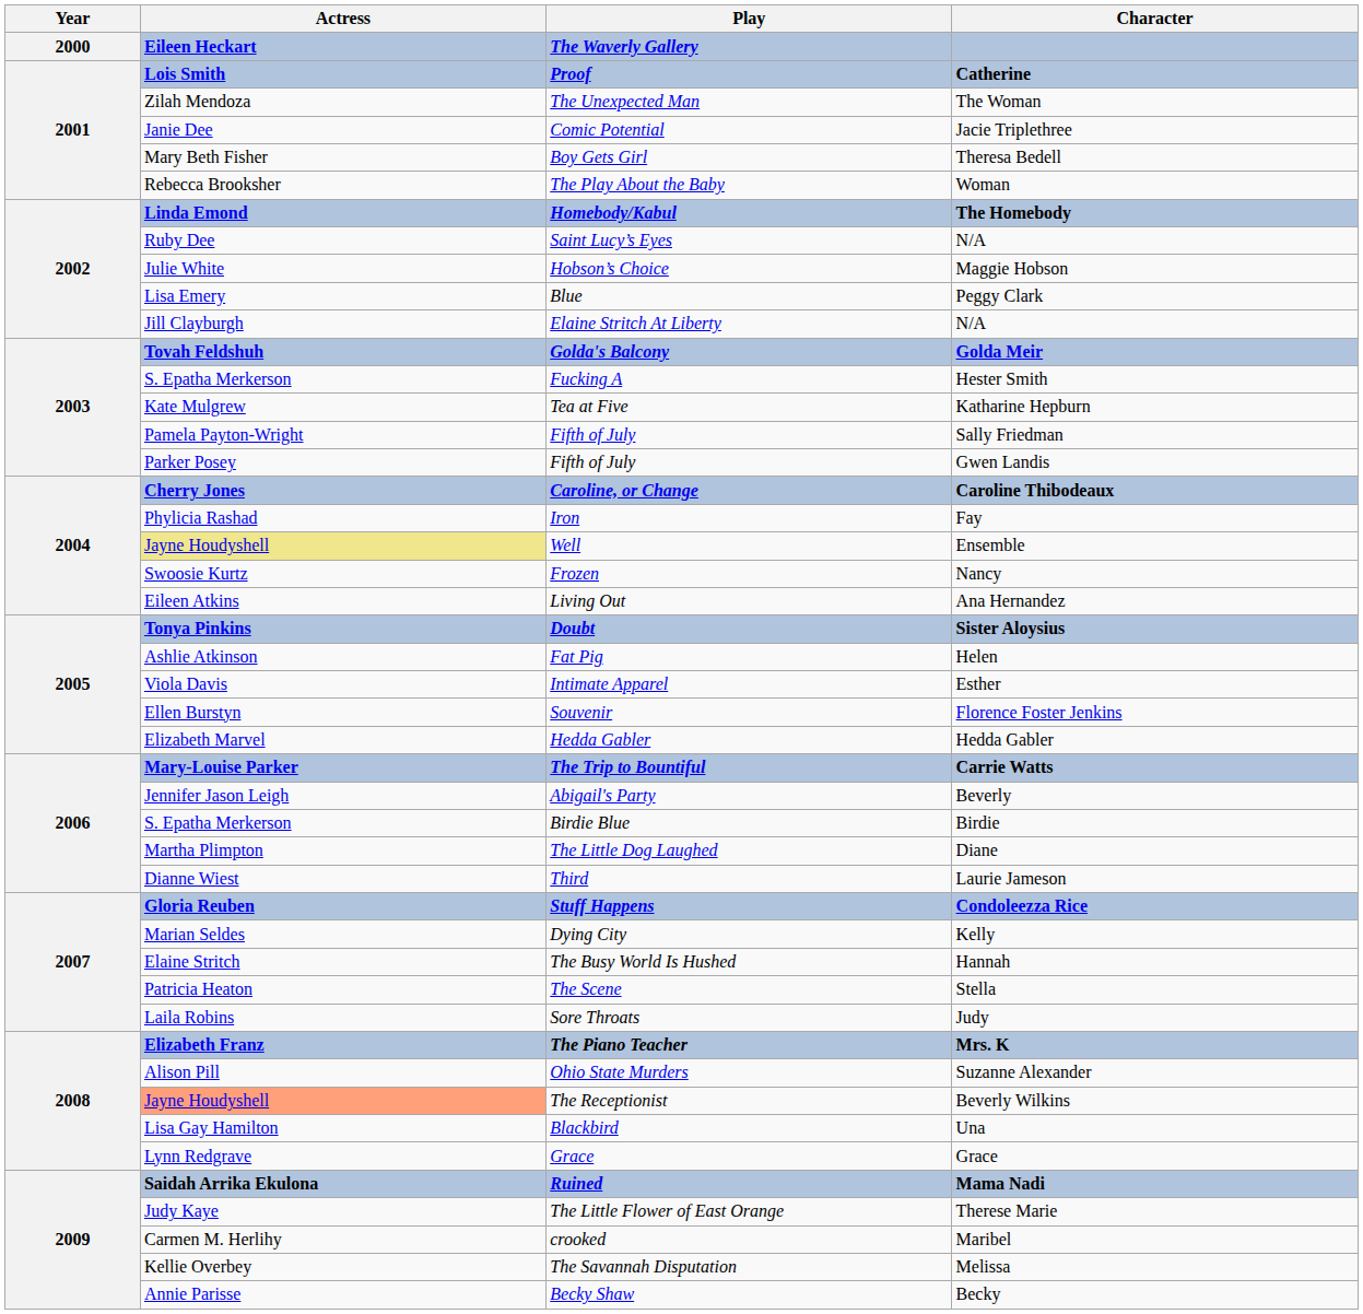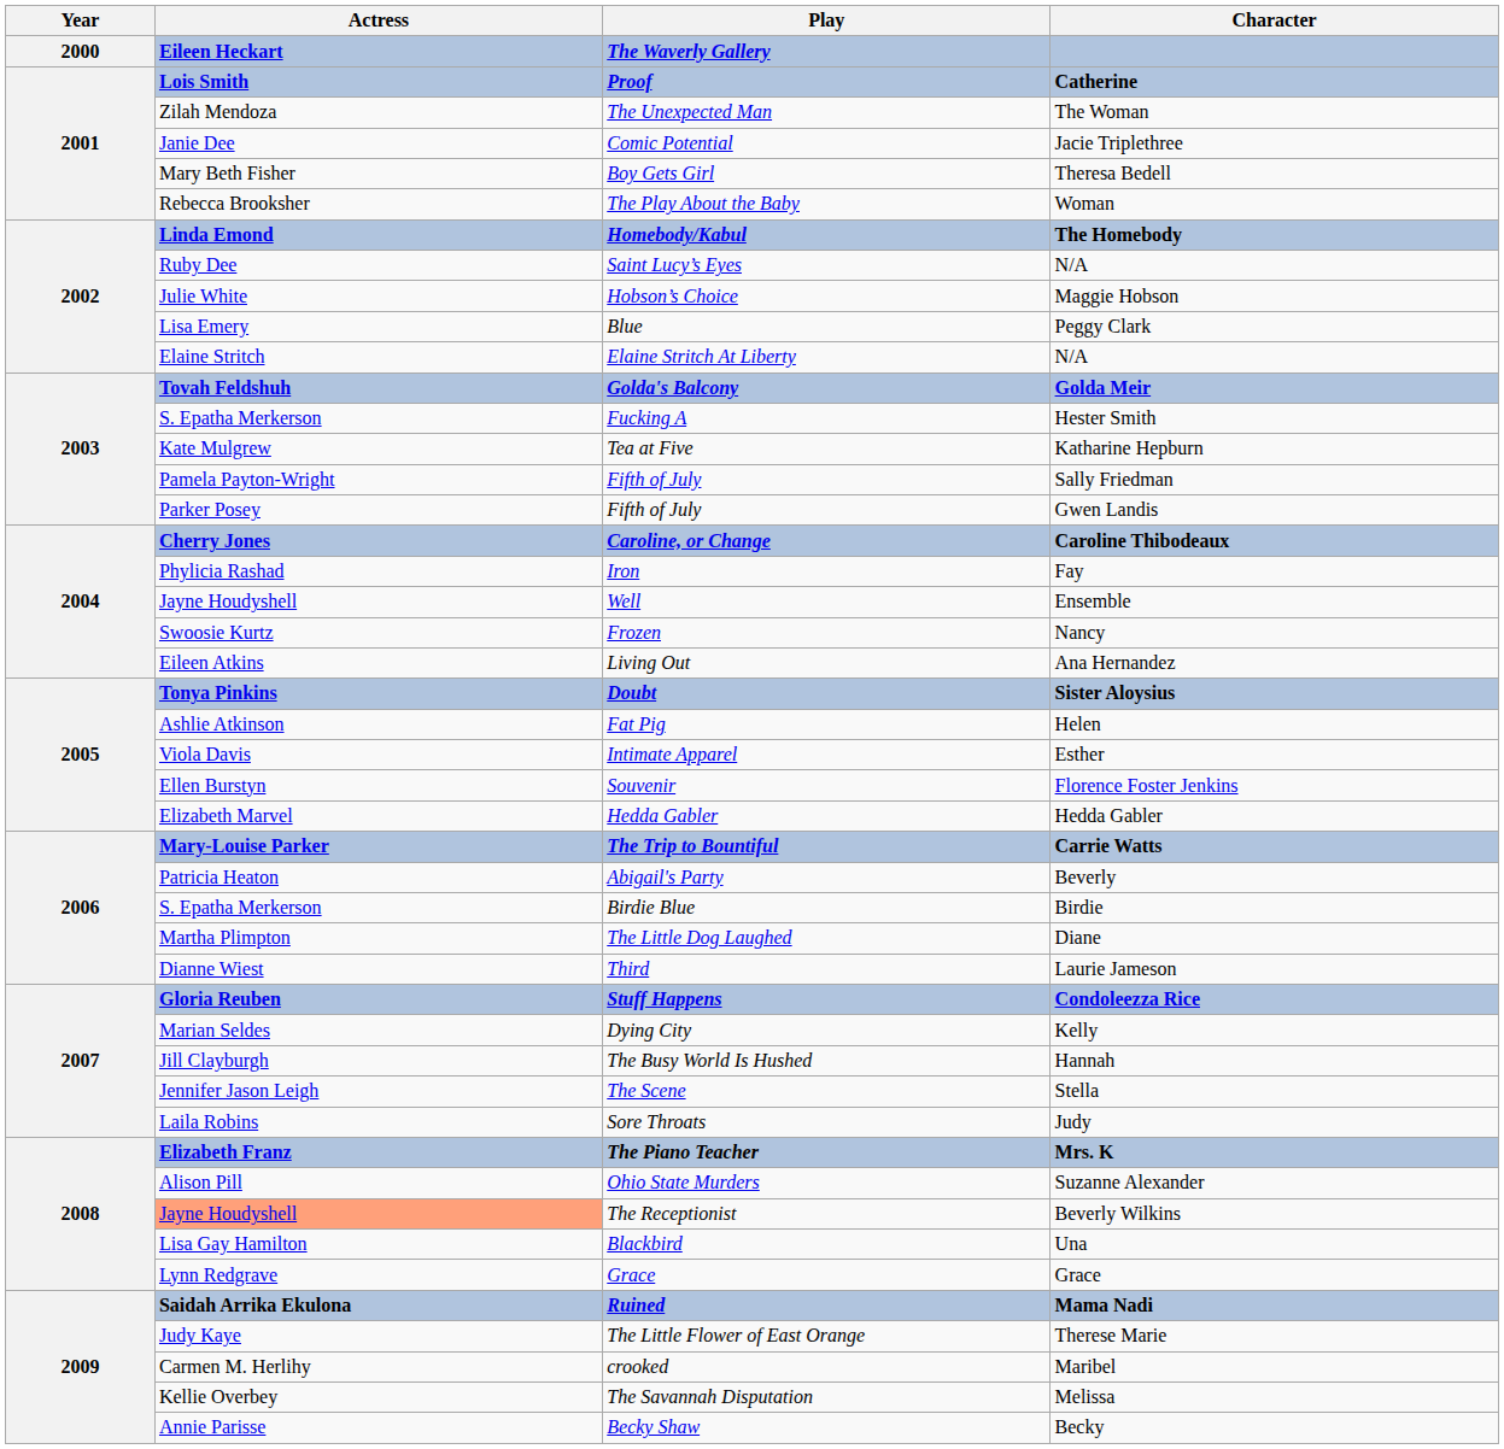Elaine Stritch At Liberty | Actress: Jill Clayburgh -> Elaine Stritch
Well | Actress: khaki background -> no background
Abigail's Party | Actress: Jennifer Jason Leigh -> Patricia Heaton
The Busy World Is Hushed | Actress: Elaine Stritch -> Jill Clayburgh
The Scene | Actress: Patricia Heaton -> Jennifer Jason Leigh
